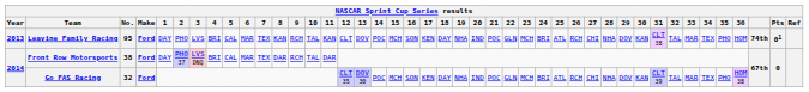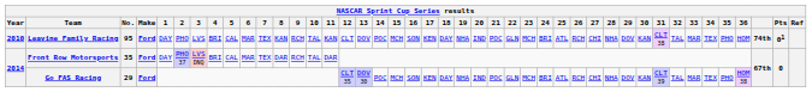Leavine Family Racing | Year: 2013 -> 2010
Front Row Motorsports | No.: 38 -> 35
Go FAS Racing | No.: 32 -> 29
